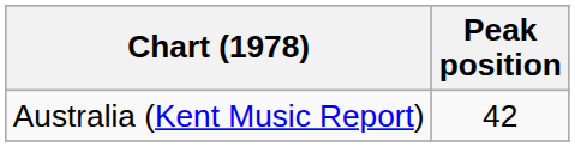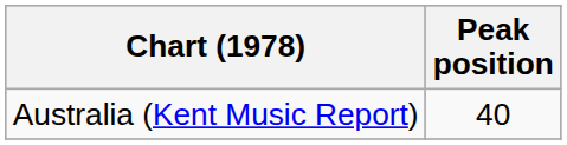Australia (Kent Music Report) | Peak position: 42 -> 40
